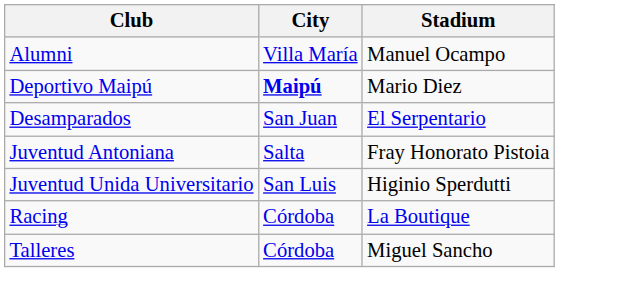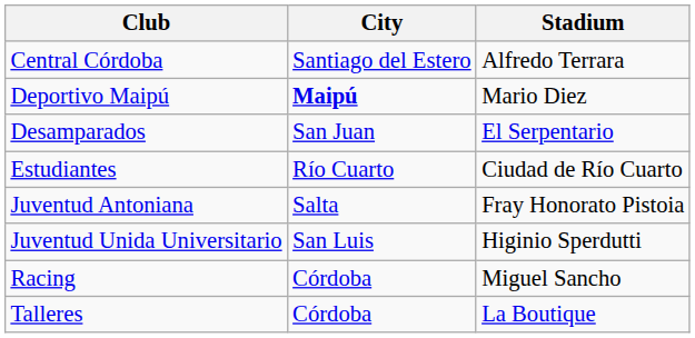- row: Alumni | Villa María | Manuel Ocampo
+ row: Central Córdoba | Santiago del Estero | Alfredo Terrara
+ row: Estudiantes | Río Cuarto | Ciudad de Río Cuarto
Racing | Stadium: La Boutique -> Miguel Sancho
Talleres | Stadium: Miguel Sancho -> La Boutique
